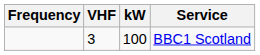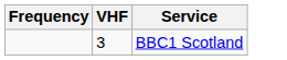- column: kW | 100
